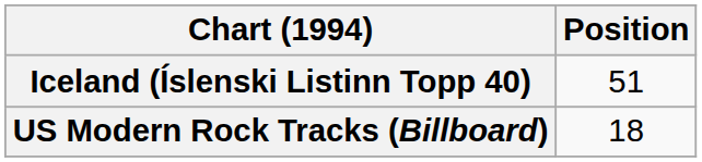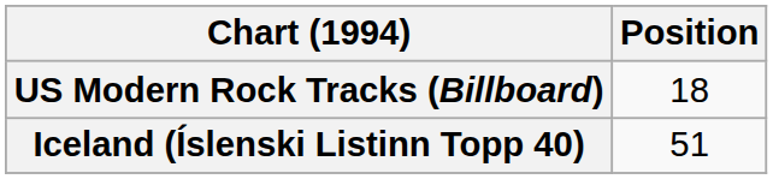rows swapped: Iceland (Íslenski Listinn Topp 40) <-> US Modern Rock Tracks (Billboard)
